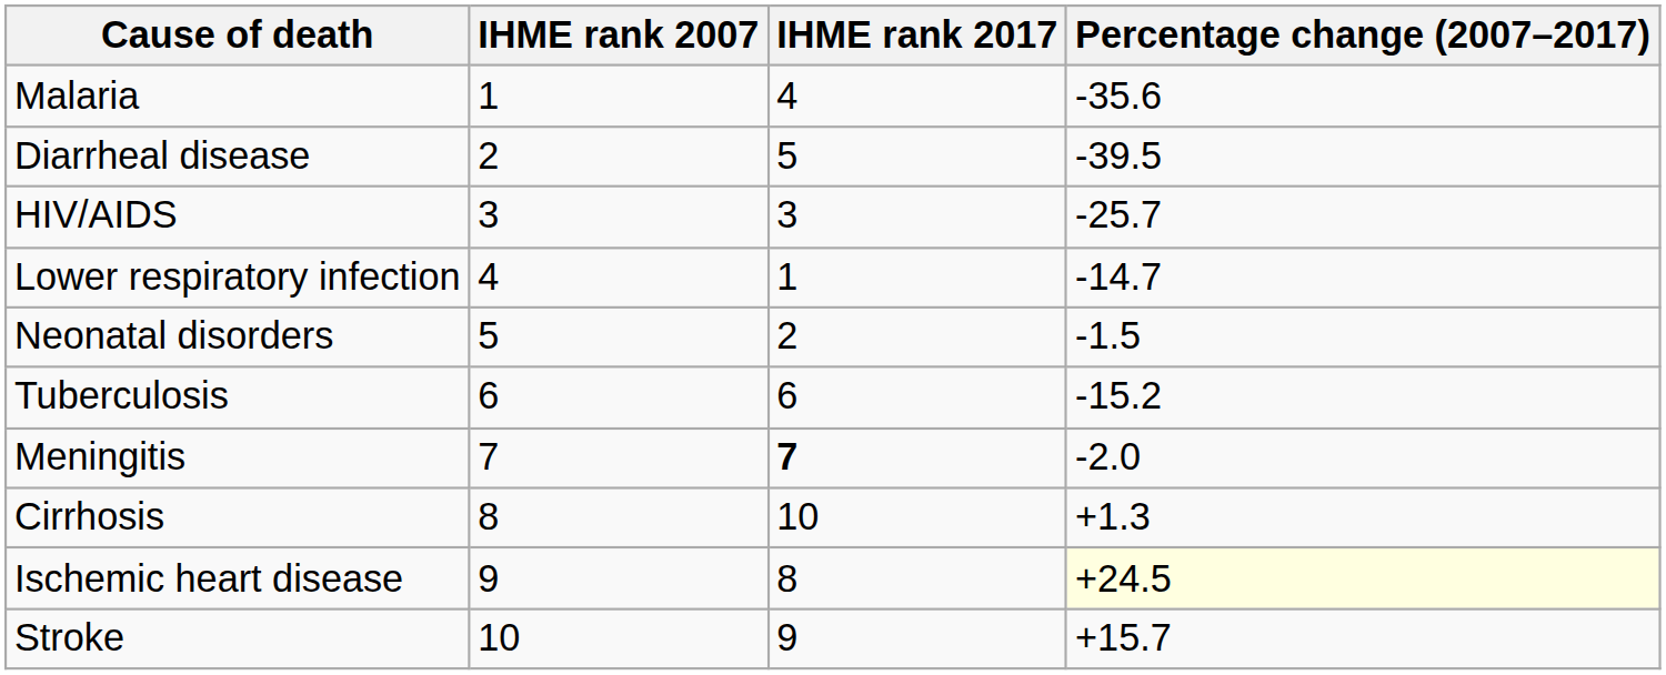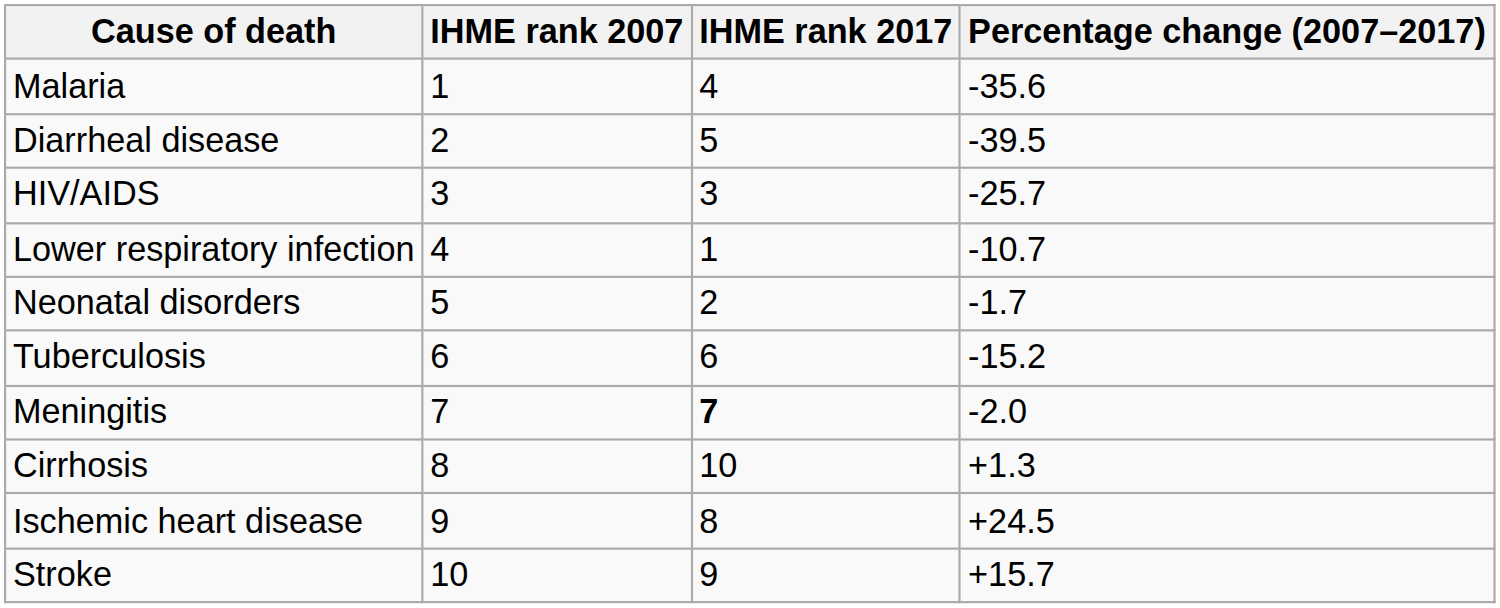Lower respiratory infection | Percentage change (2007–2017): -14.7 -> -10.7
Neonatal disorders | Percentage change (2007–2017): -1.5 -> -1.7
Ischemic heart disease | Percentage change (2007–2017): lightyellow background -> no background
